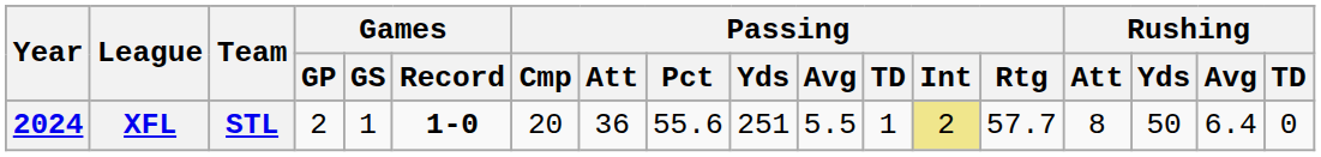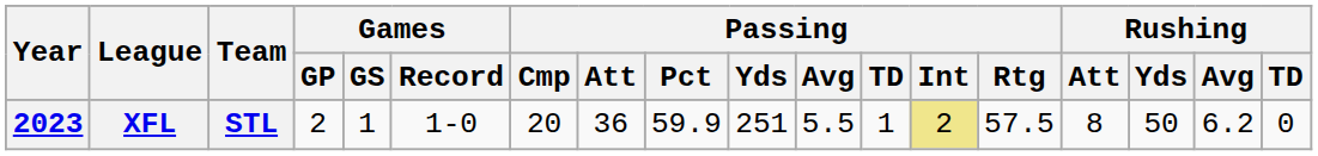XFL | Year: 2024 -> 2023
XFL | Games / Record: bold -> normal
XFL | Passing / Pct: 55.6 -> 59.9
XFL | Passing / Rtg: 57.7 -> 57.5
XFL | Rushing / Avg: 6.4 -> 6.2
